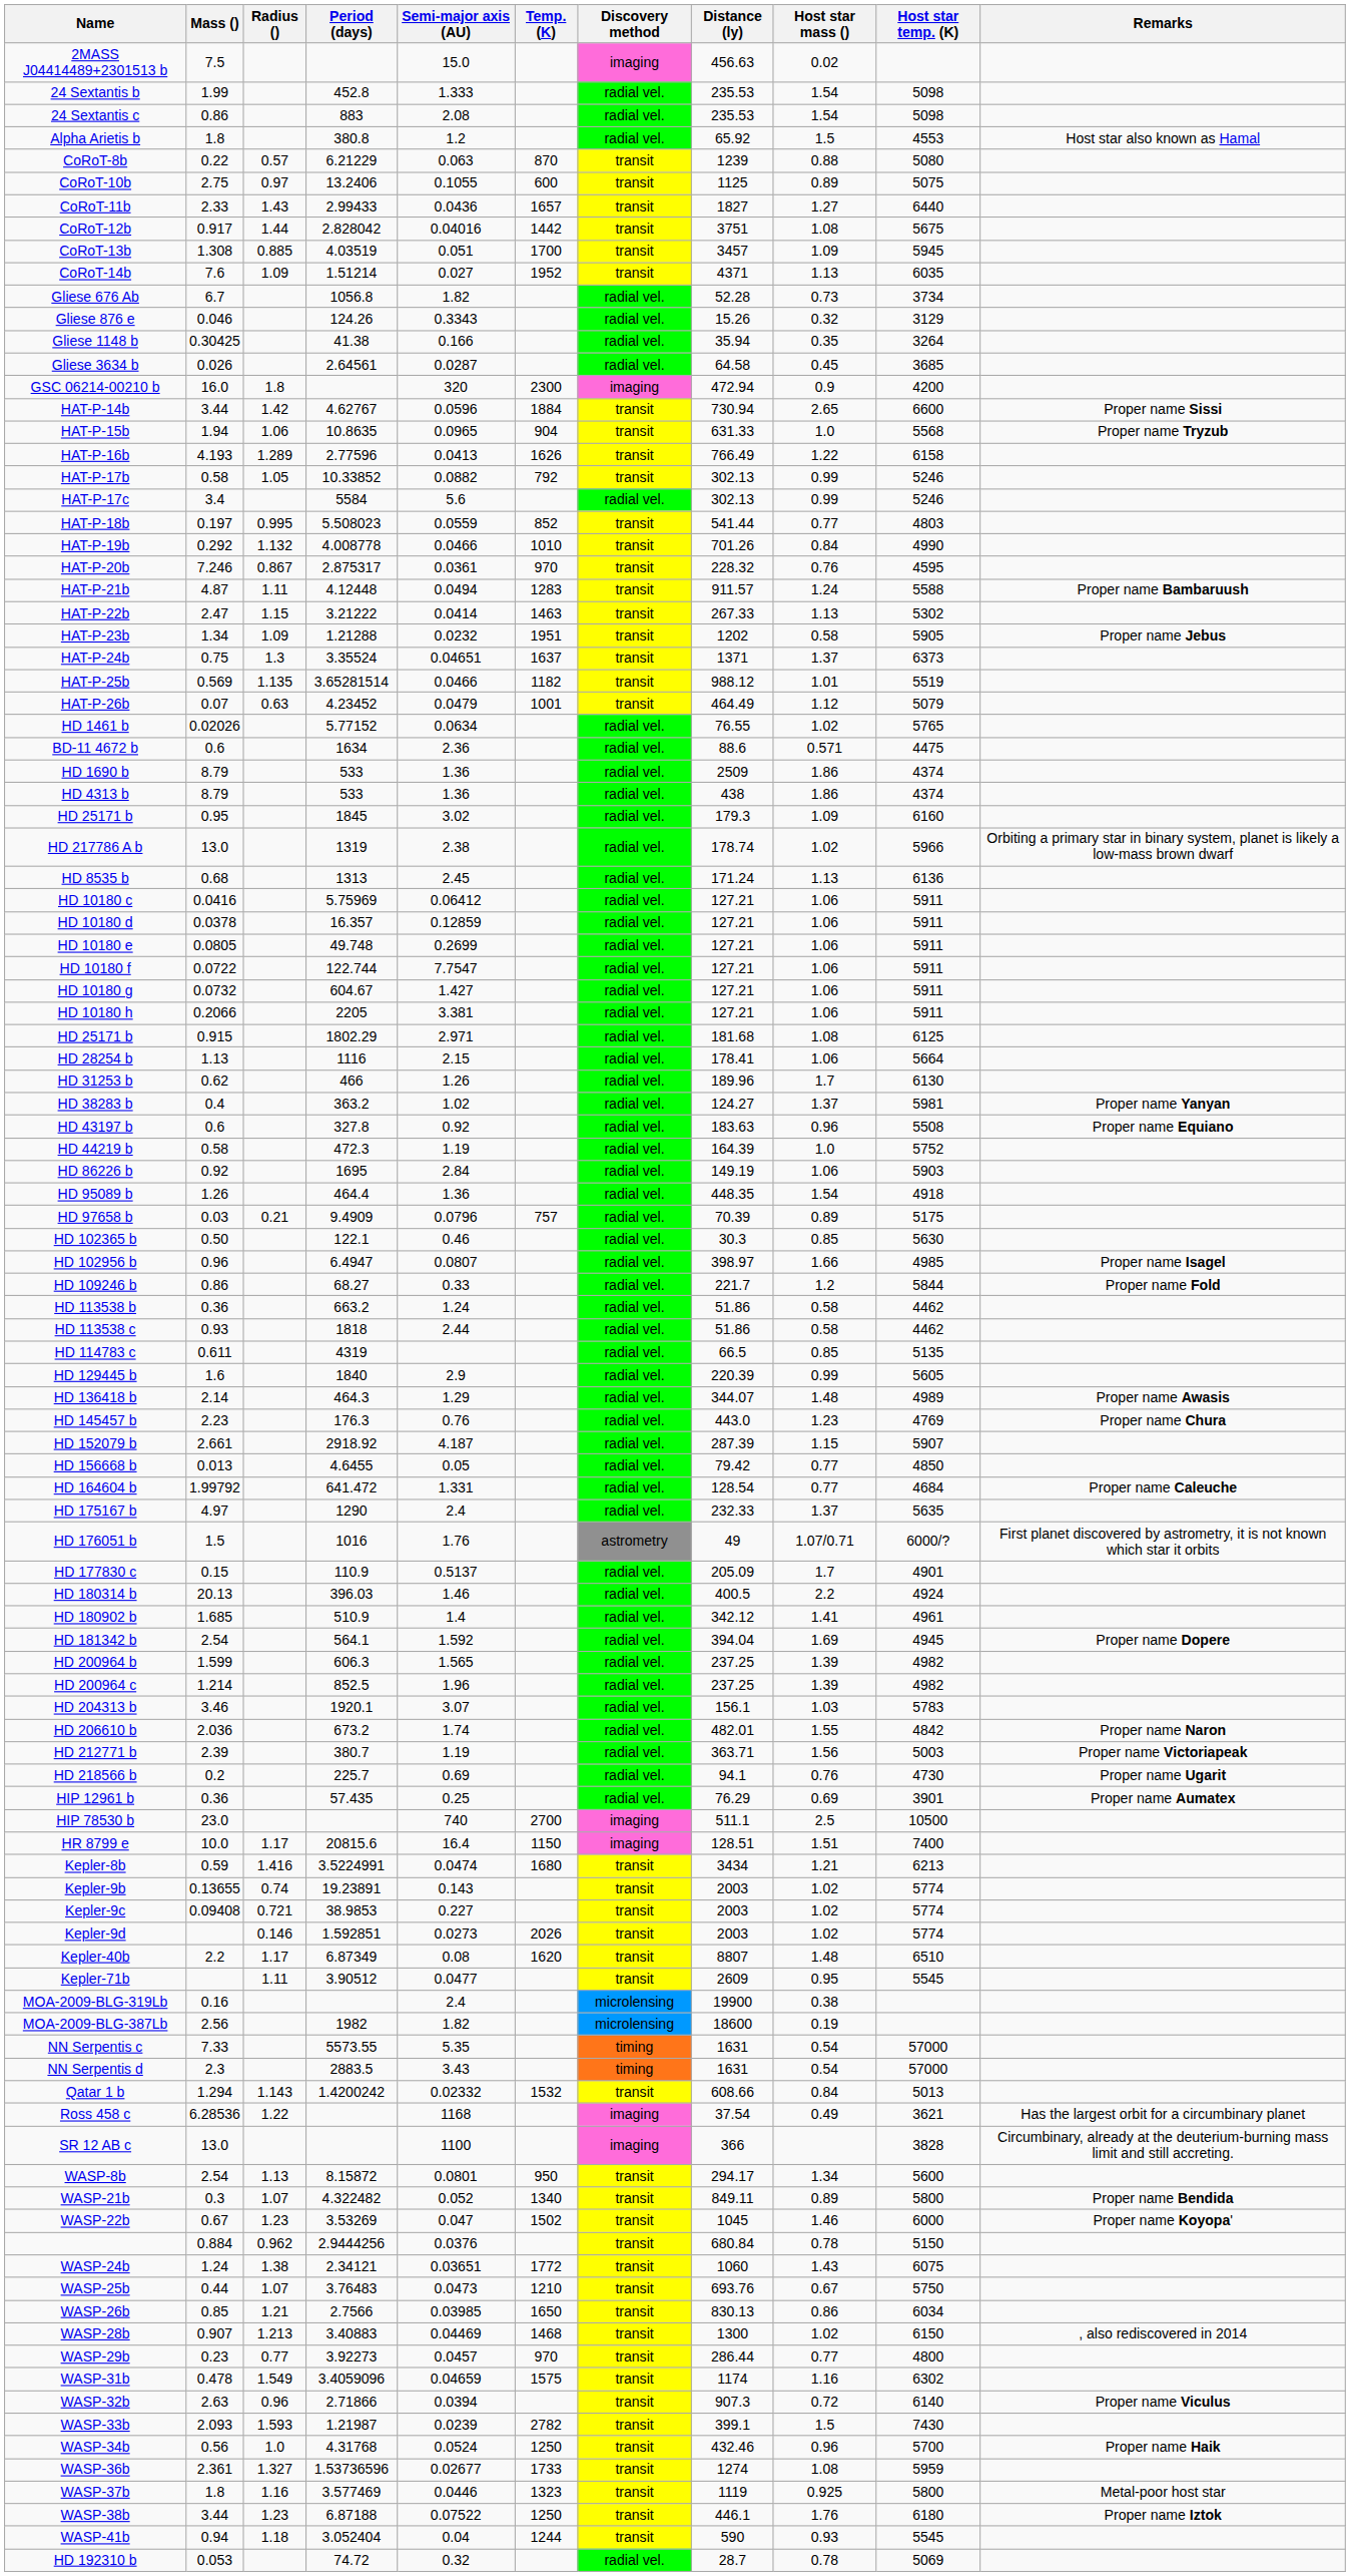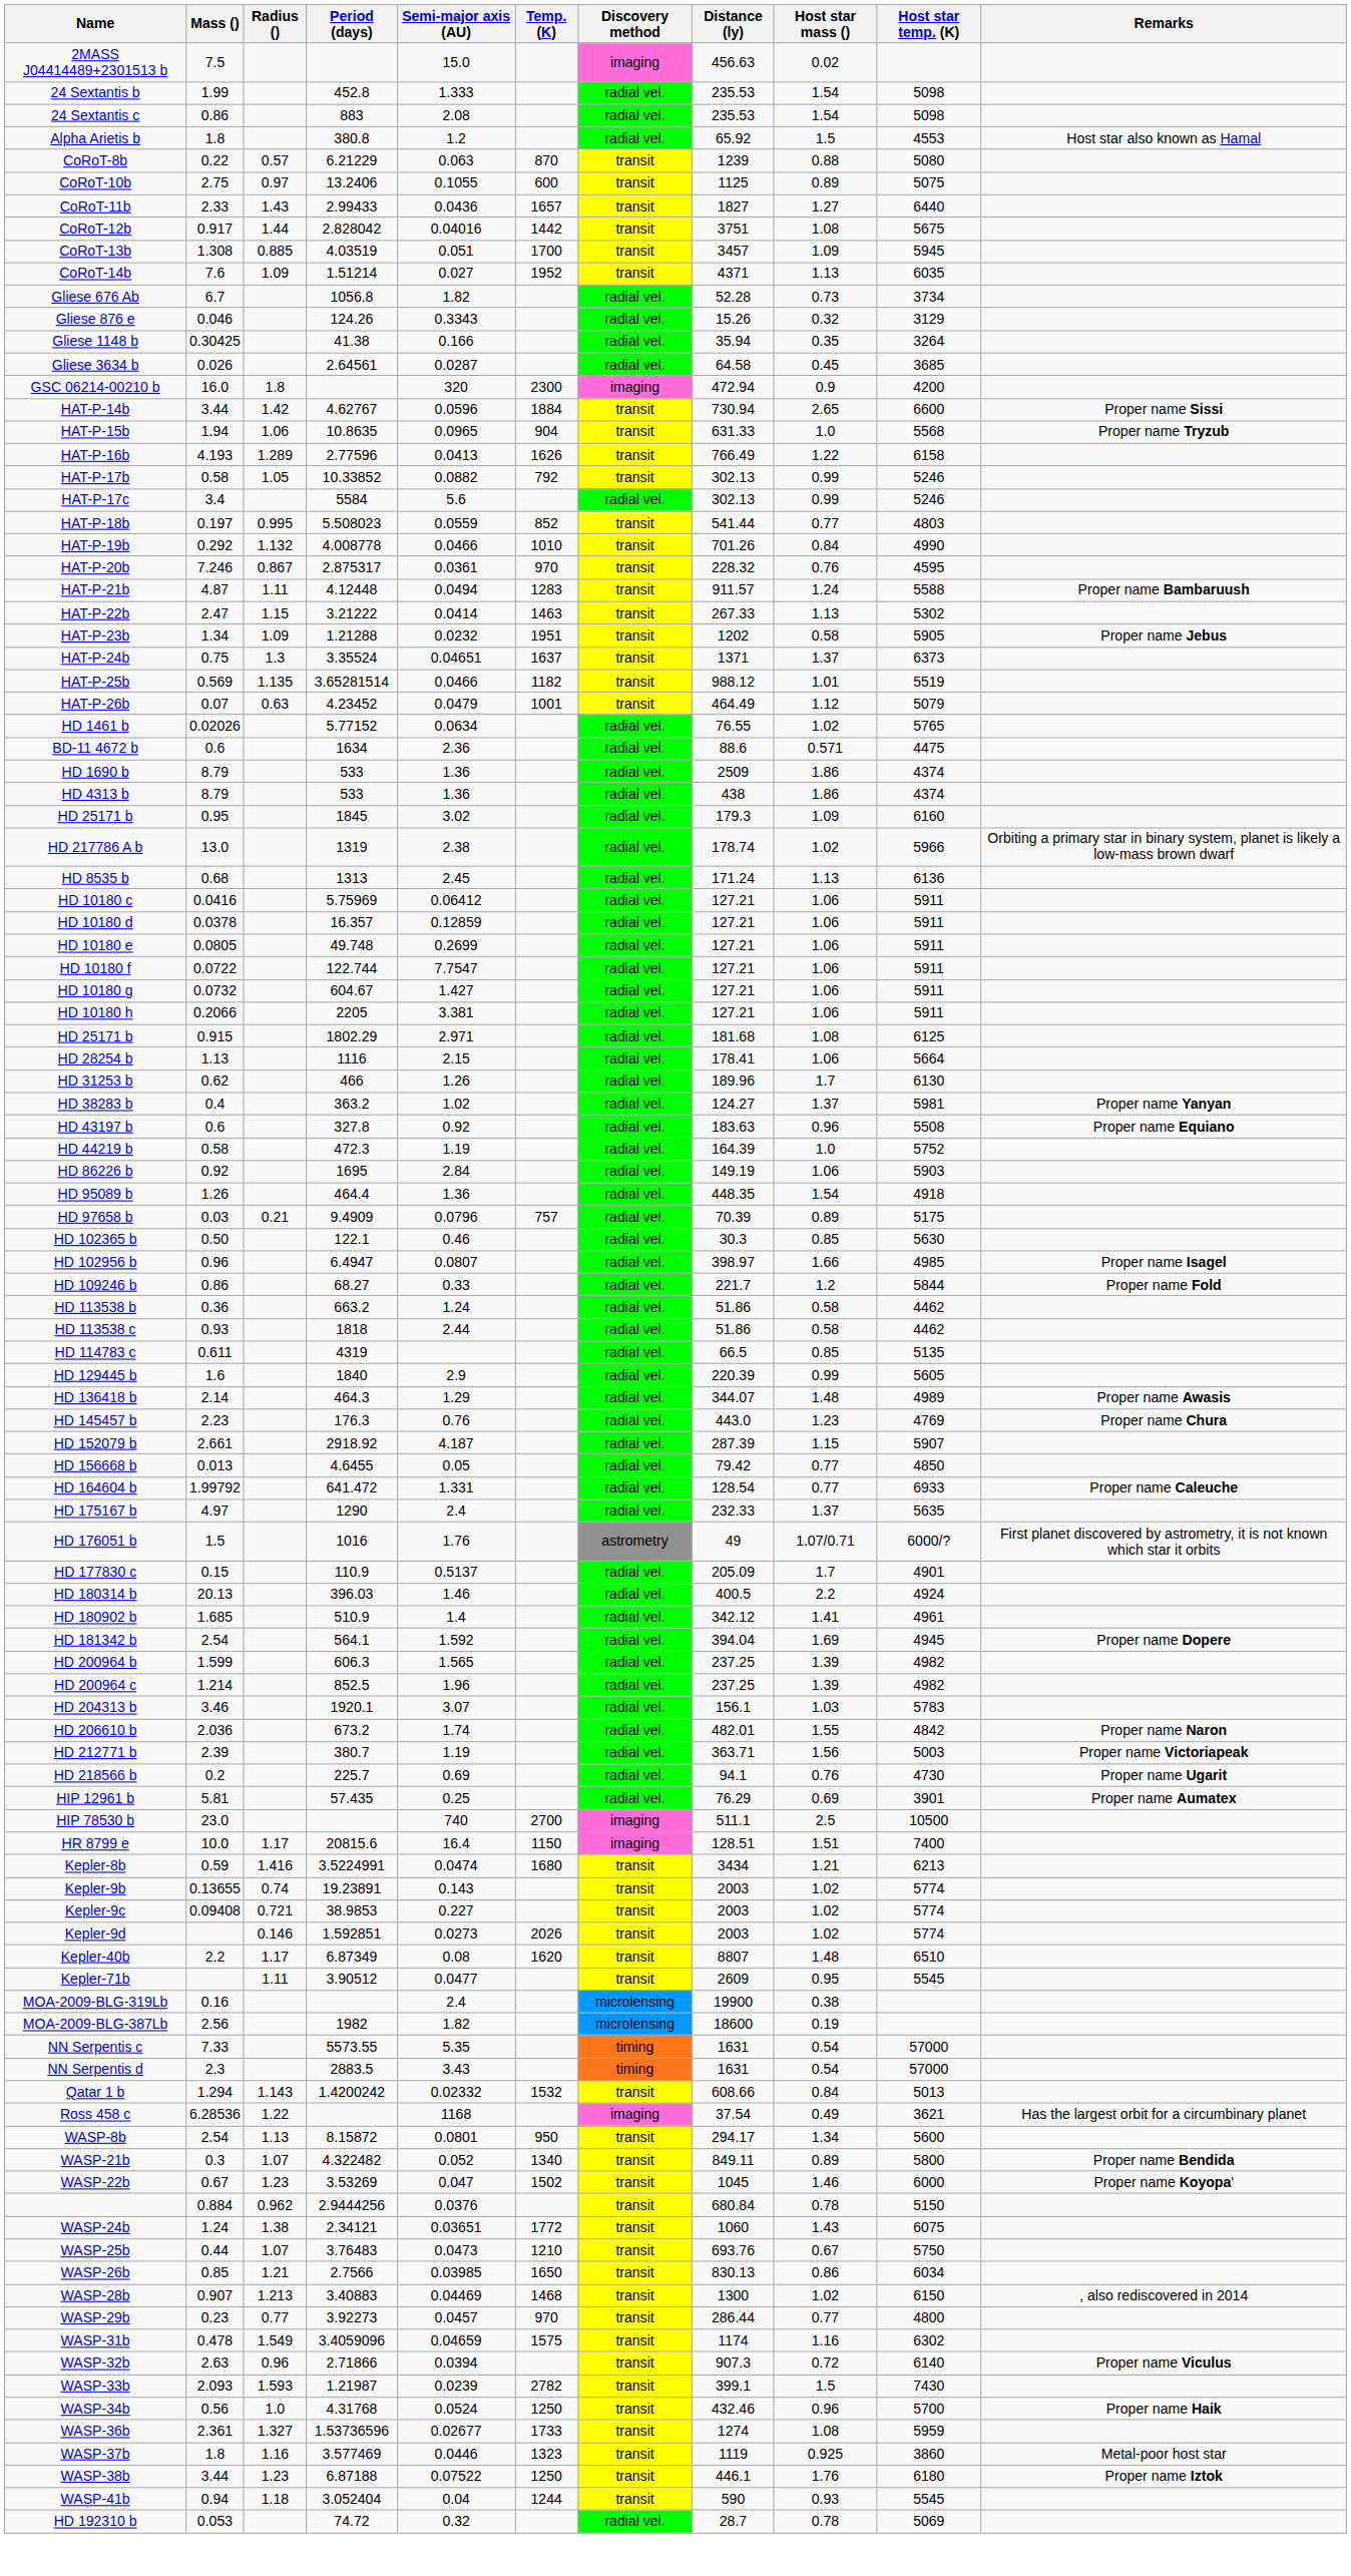HD 164604 b | Host star temp. (K): 4684 -> 6933
HIP 12961 b | Mass (): 0.36 -> 5.81
- row: SR 12 AB c | 13.0 | 1100 | imaging | 366 | 3828 | Circumbinary, already at the deuterium-burning mass limit and still accreting.
WASP-37b | Host star temp. (K): 5800 -> 3860
